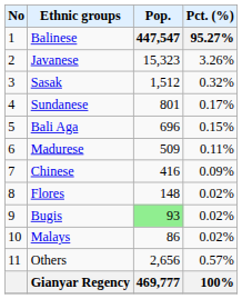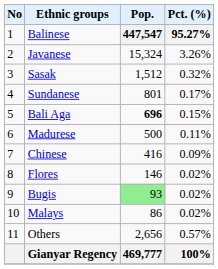Javanese | Pop.: 15,323 -> 15,324
Bali Aga | Pop.: normal -> bold
Madurese | Pop.: 509 -> 500
Flores | Pop.: 148 -> 146
